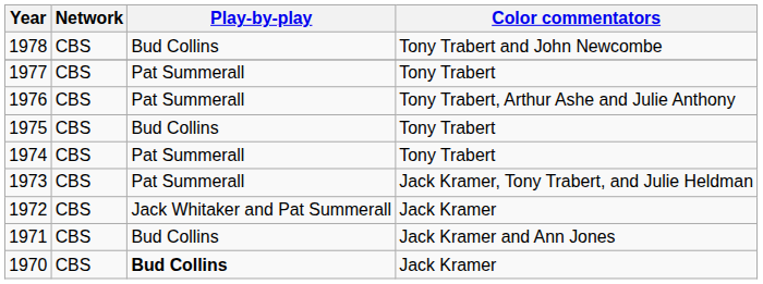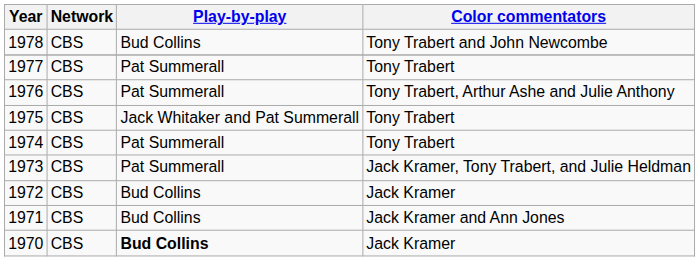1975 | Play-by-play: Bud Collins -> Jack Whitaker and Pat Summerall
1972 | Play-by-play: Jack Whitaker and Pat Summerall -> Bud Collins
